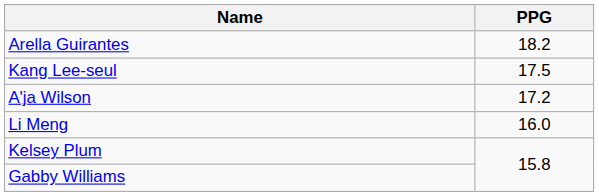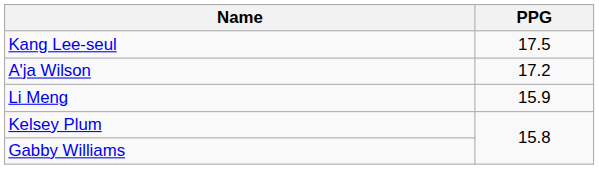- row: Arella Guirantes | 18.2
Li Meng | PPG: 16.0 -> 15.9
